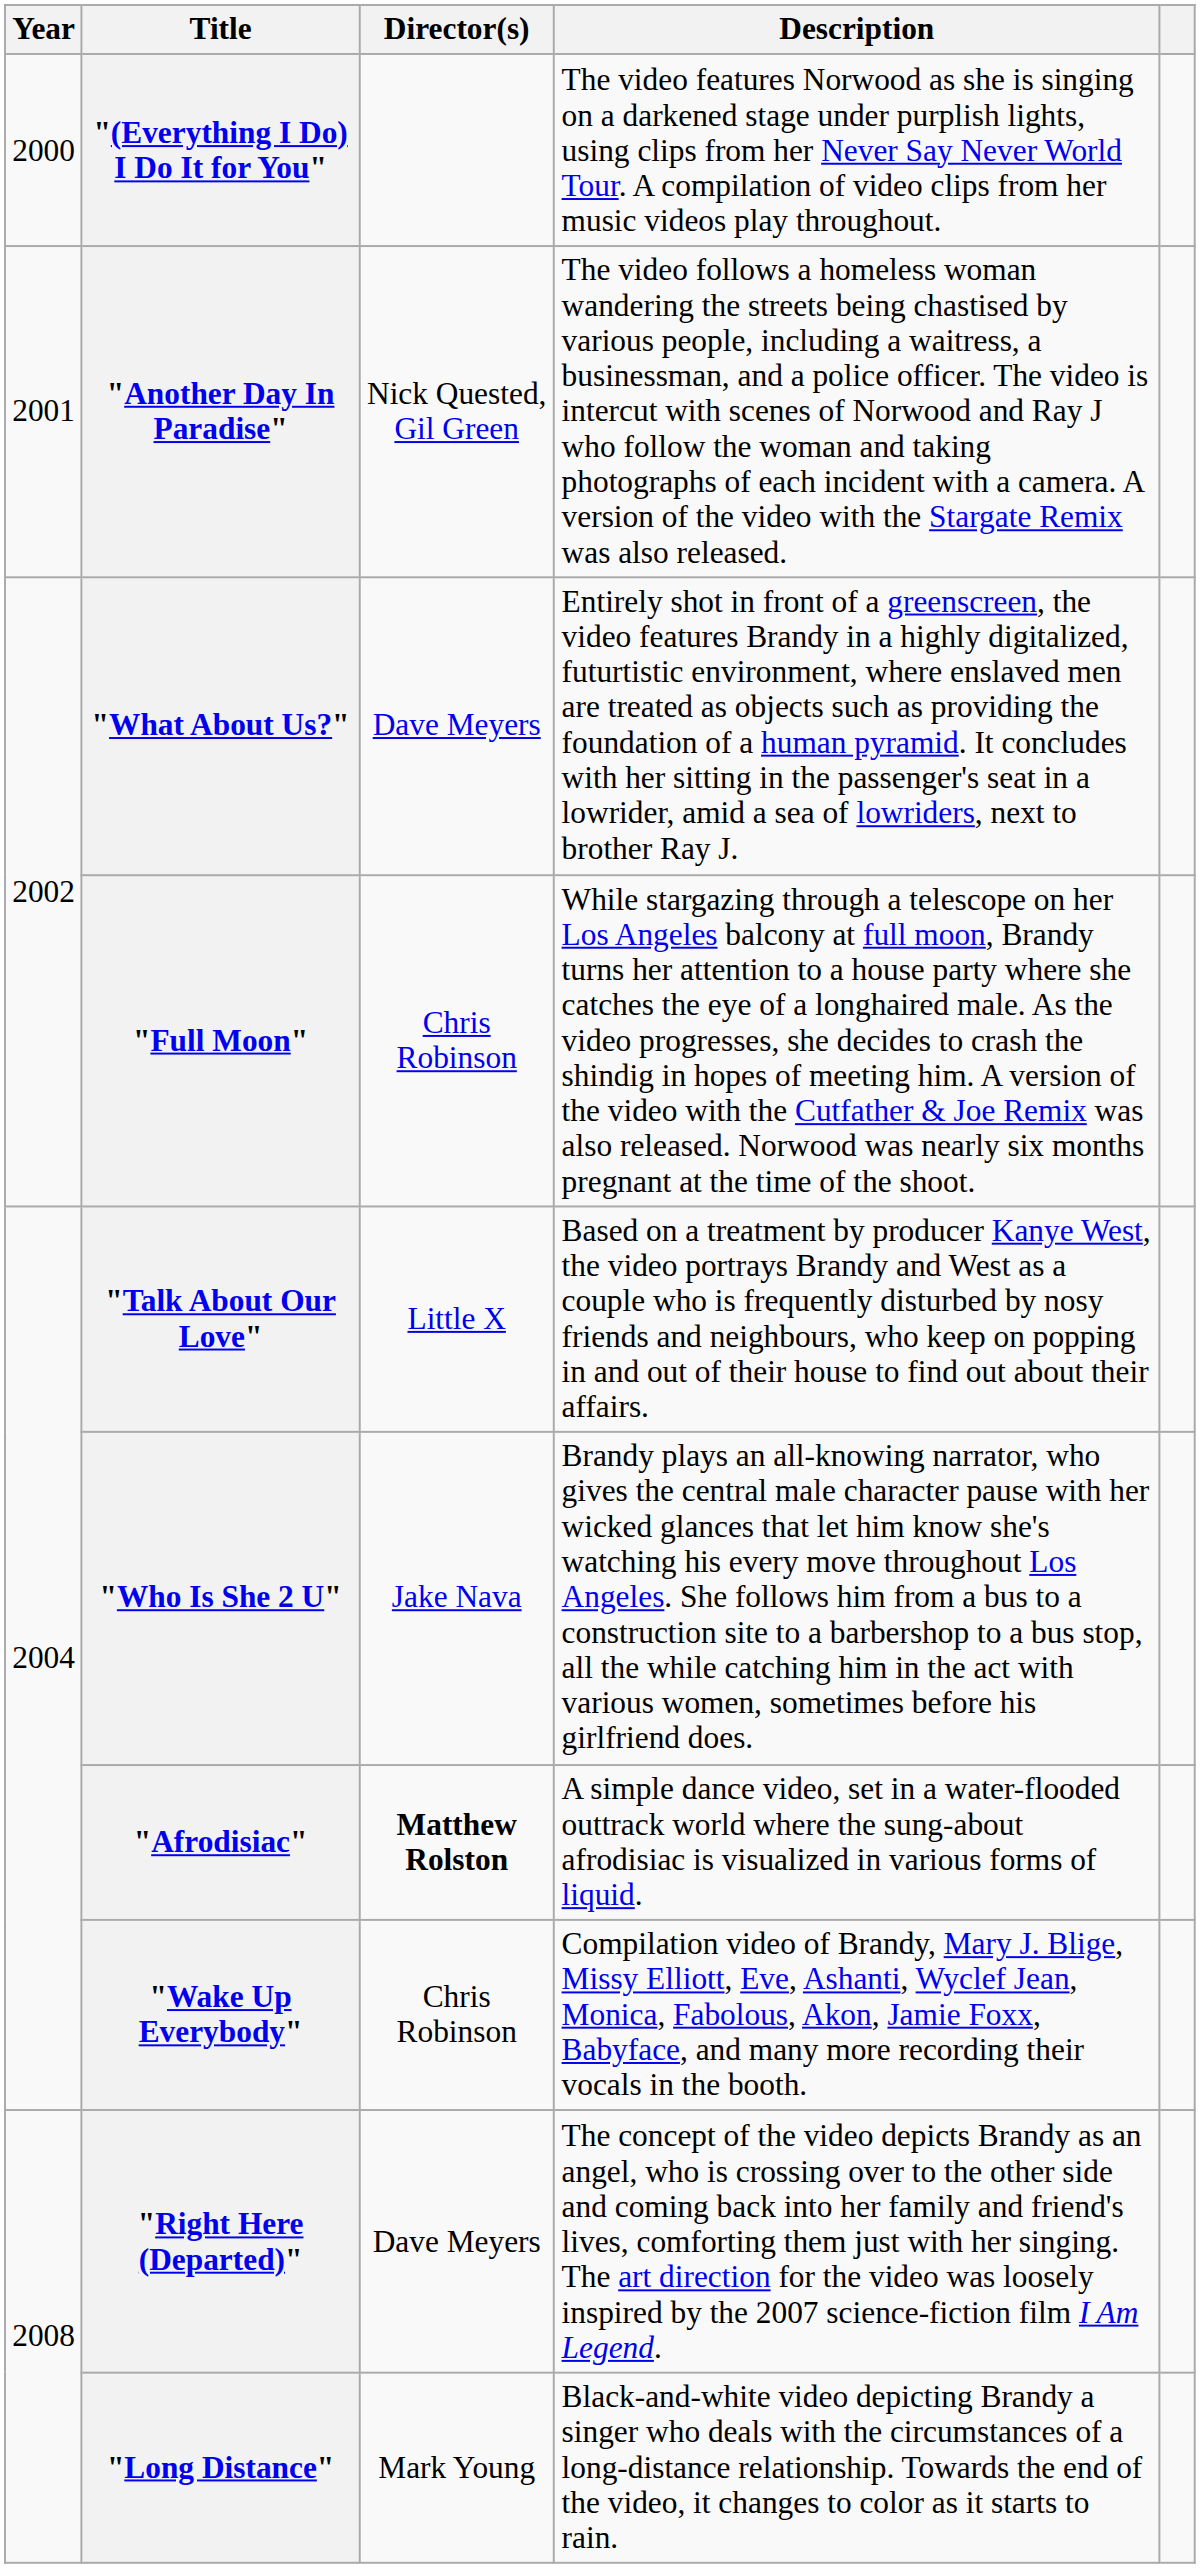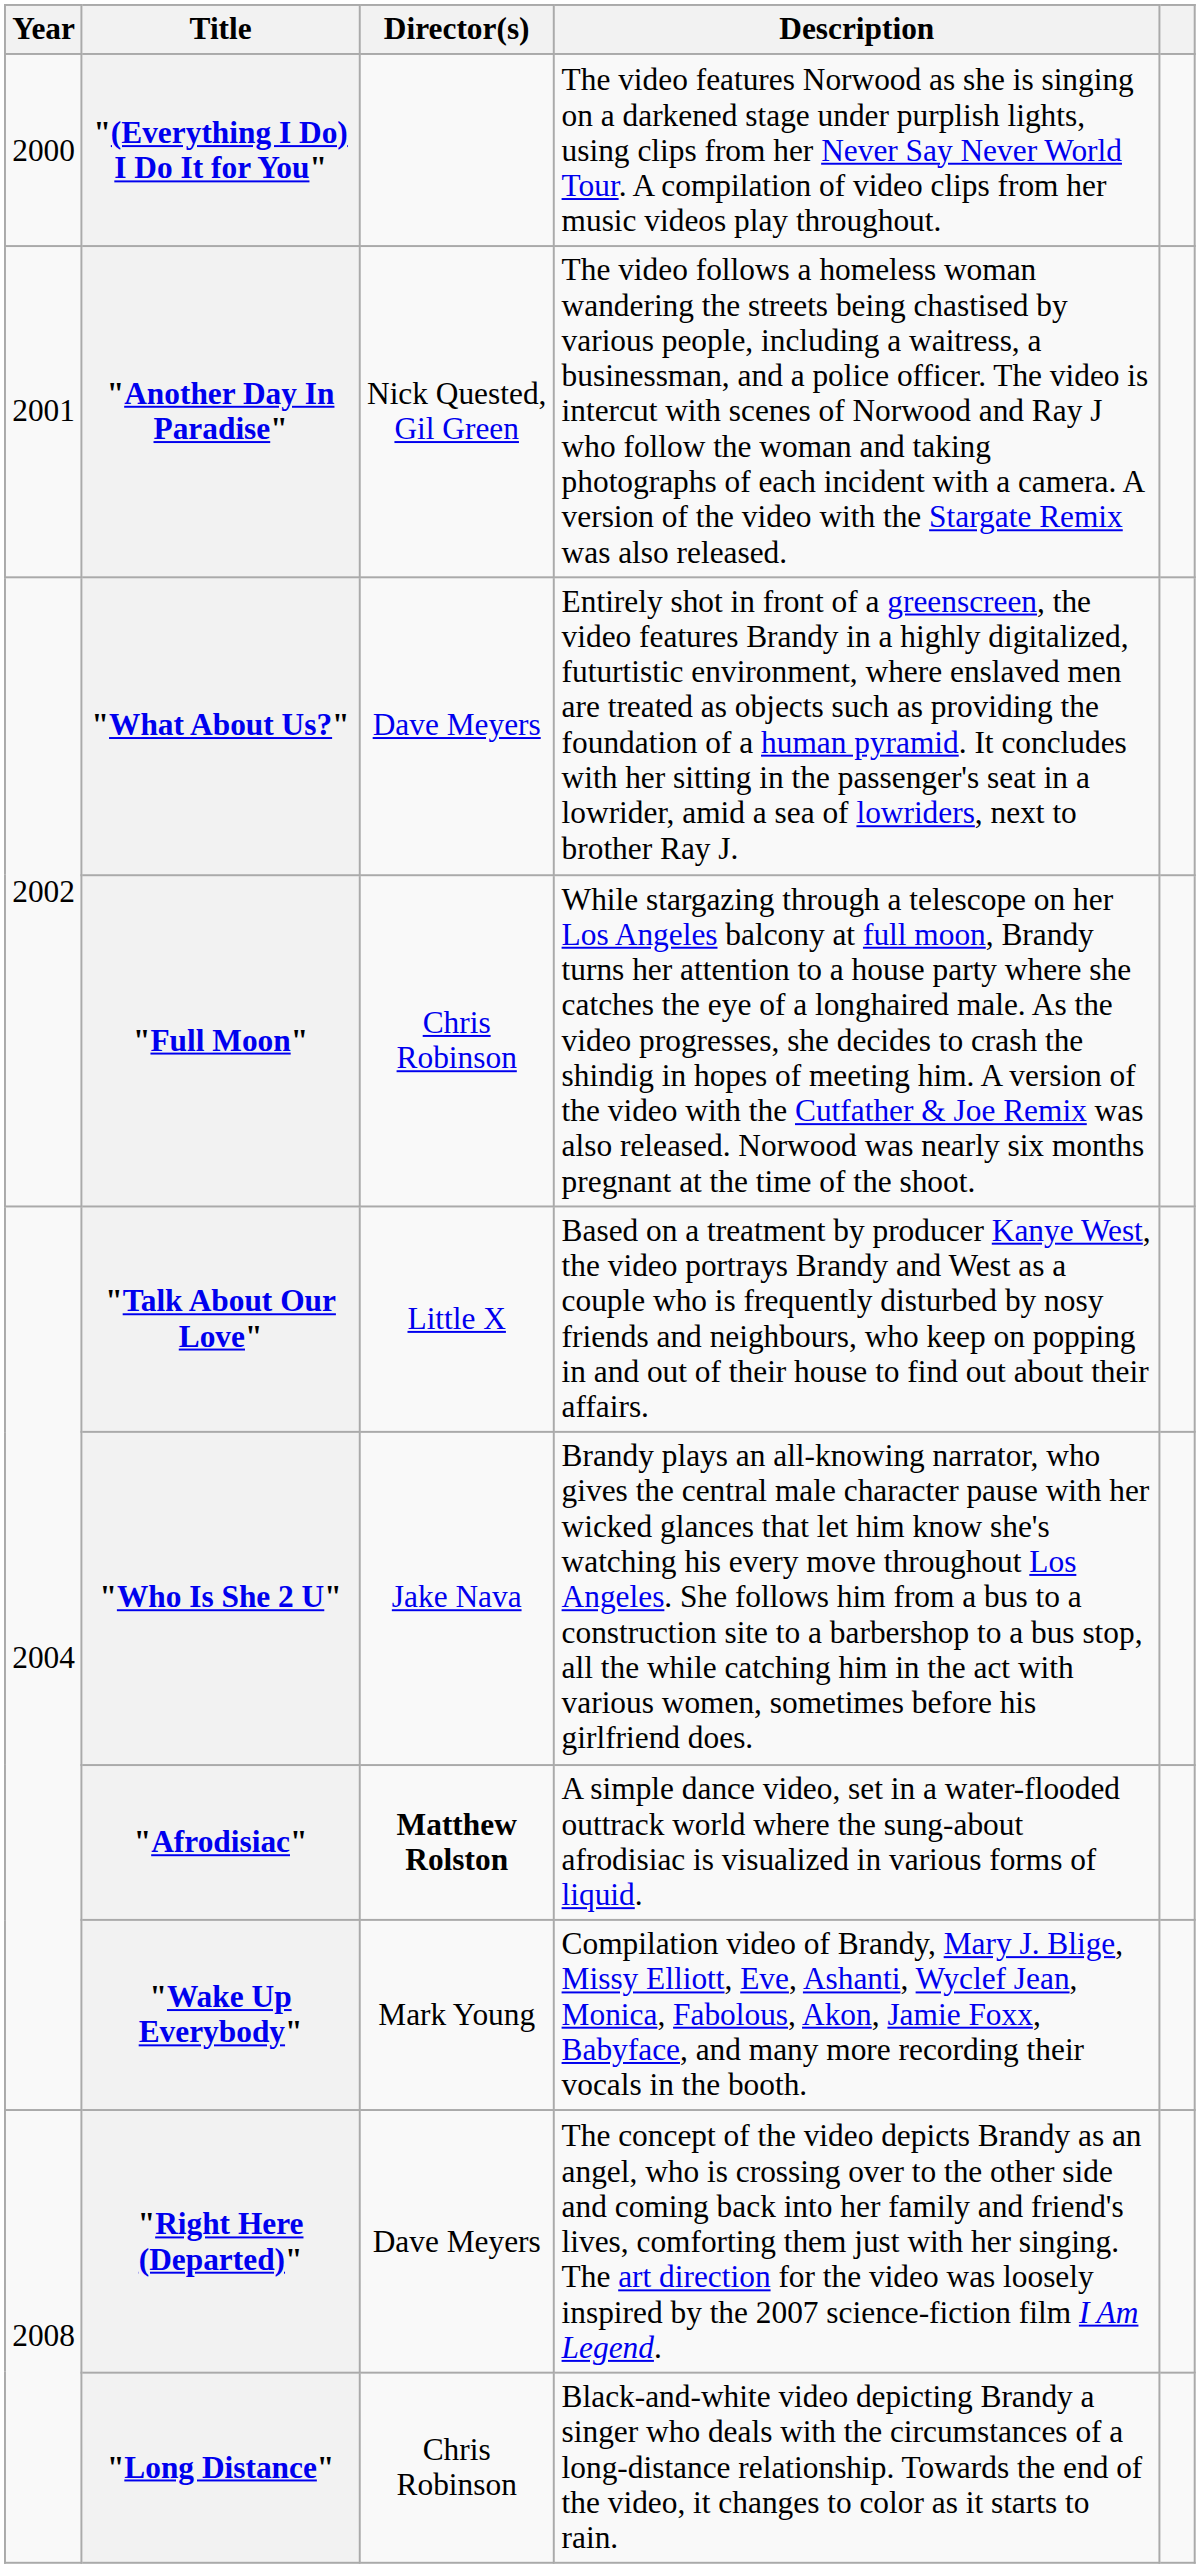"Wake Up Everybody" | Director(s): Chris Robinson -> Mark Young
"Long Distance" | Director(s): Mark Young -> Chris Robinson
